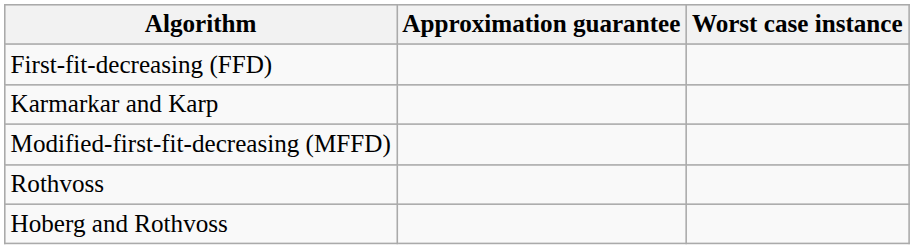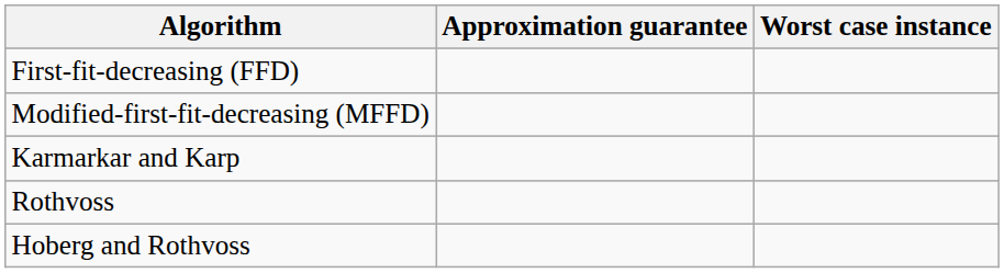rows swapped: Modified-first-fit-decreasing (MFFD) <-> Karmarkar and Karp
